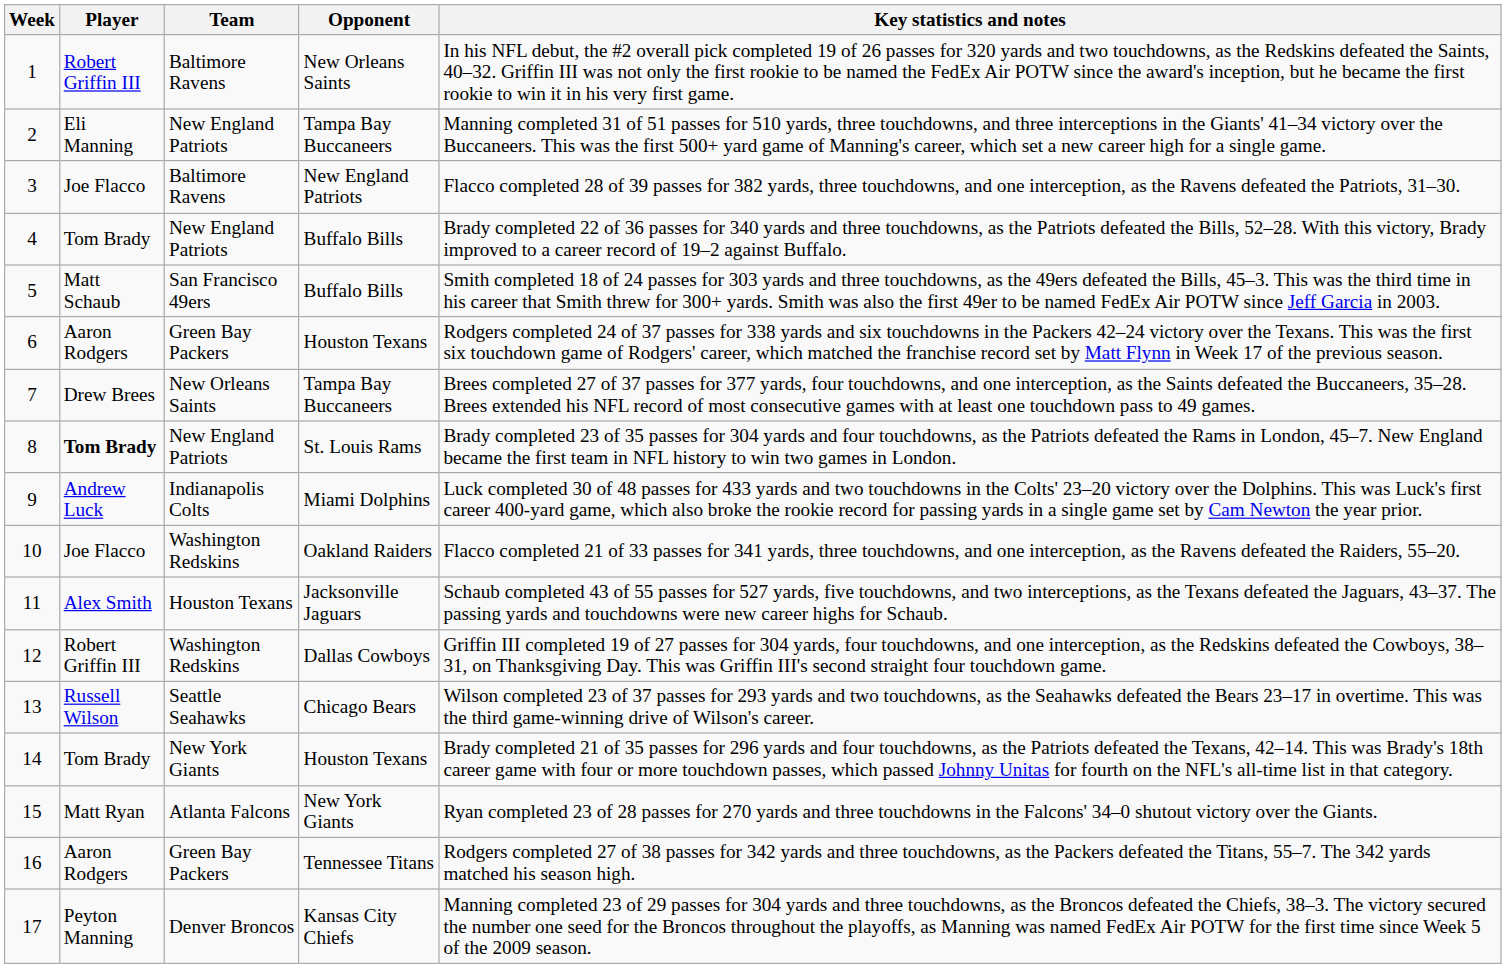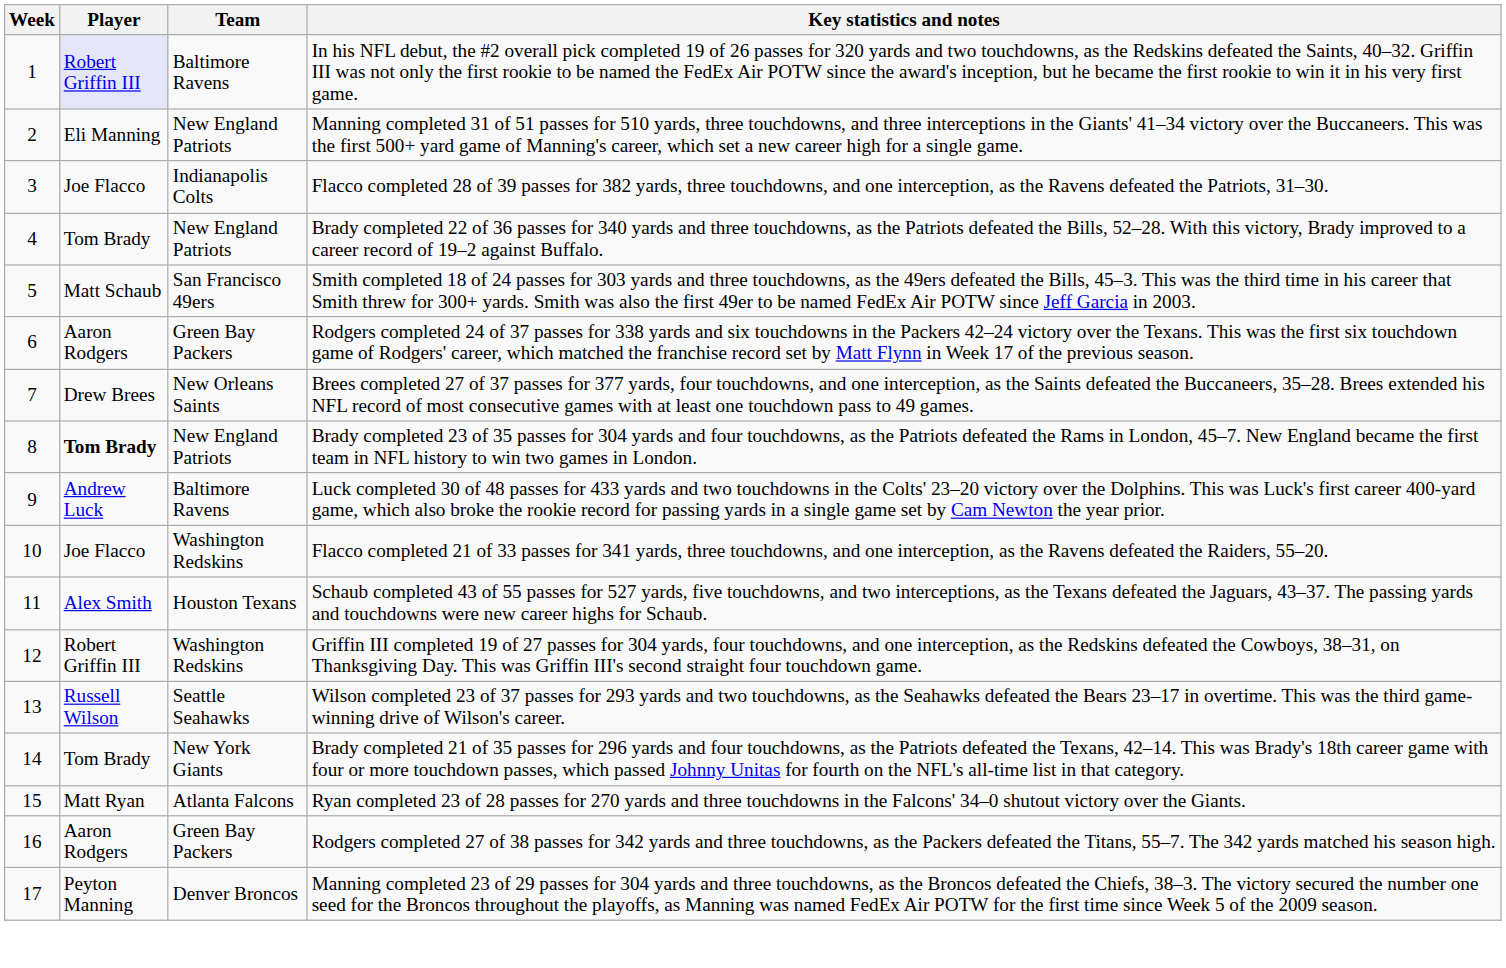- column: Opponent | New Orleans Saints | Tampa Bay Buccaneers | New England Patriots | Buffalo Bills | Buffalo Bills | Houston Texans | Tampa Bay Buccaneers | St. Louis Rams | Miami Dolphins | Oakland Raiders | Jacksonville Jaguars | Dallas Cowboys | Chicago Bears | Houston Texans | New York Giants | Tennessee Titans | Kansas City Chiefs
1 | Player: no background -> lavender background
3 | Team: Baltimore Ravens -> Indianapolis Colts
9 | Team: Indianapolis Colts -> Baltimore Ravens
